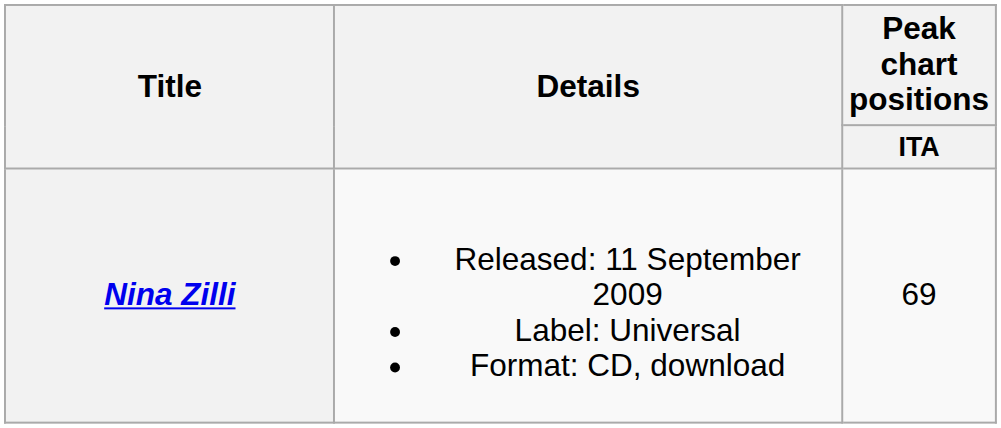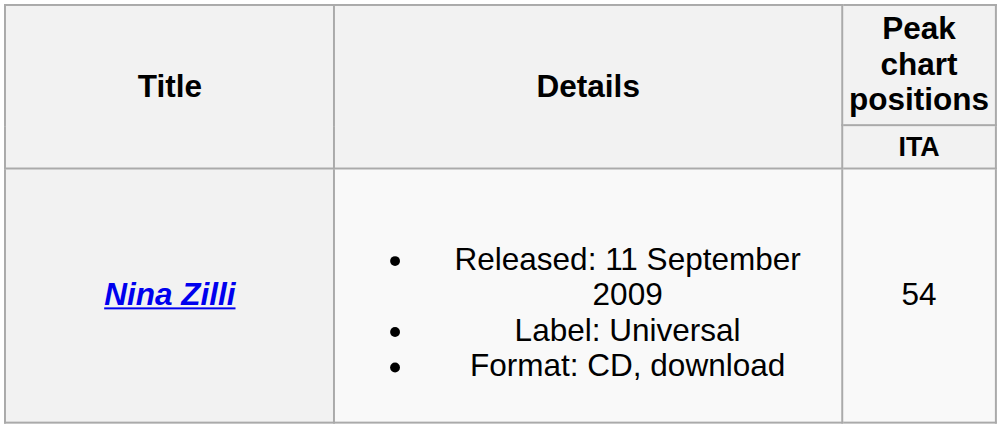Nina Zilli | Peak chart positions / ITA: 69 -> 54
